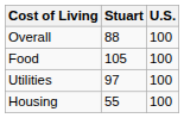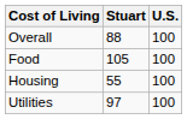rows swapped: Utilities <-> Housing
